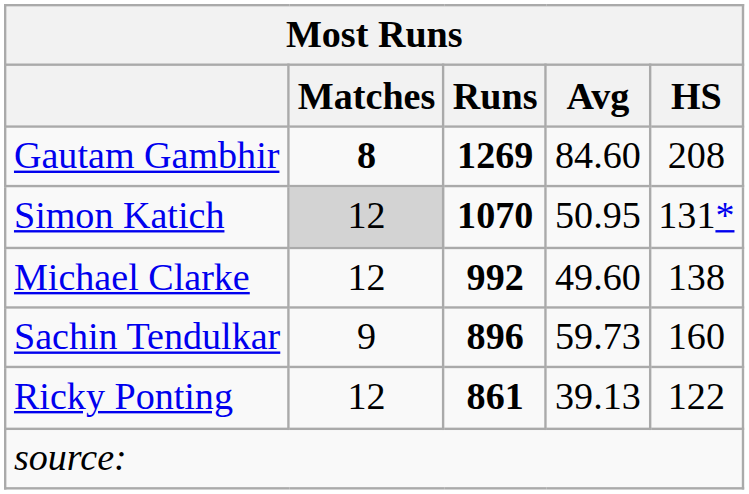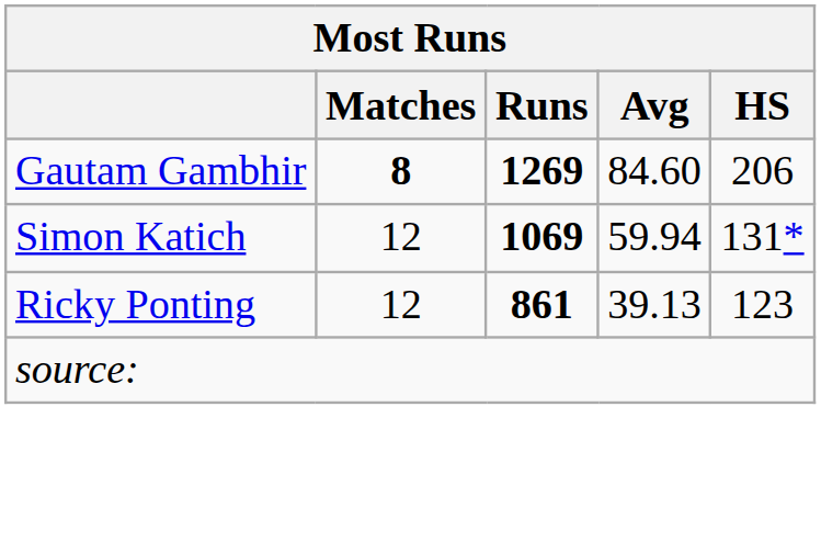Gautam Gambhir | HS: 208 -> 206
Simon Katich | Matches: lightgrey background -> no background
Simon Katich | Runs: 1070 -> 1069
Simon Katich | Avg: 50.95 -> 59.94
- row: Michael Clarke | 12 | 992 | 49.60 | 138
- row: Sachin Tendulkar | 9 | 896 | 59.73 | 160
Ricky Ponting | HS: 122 -> 123
